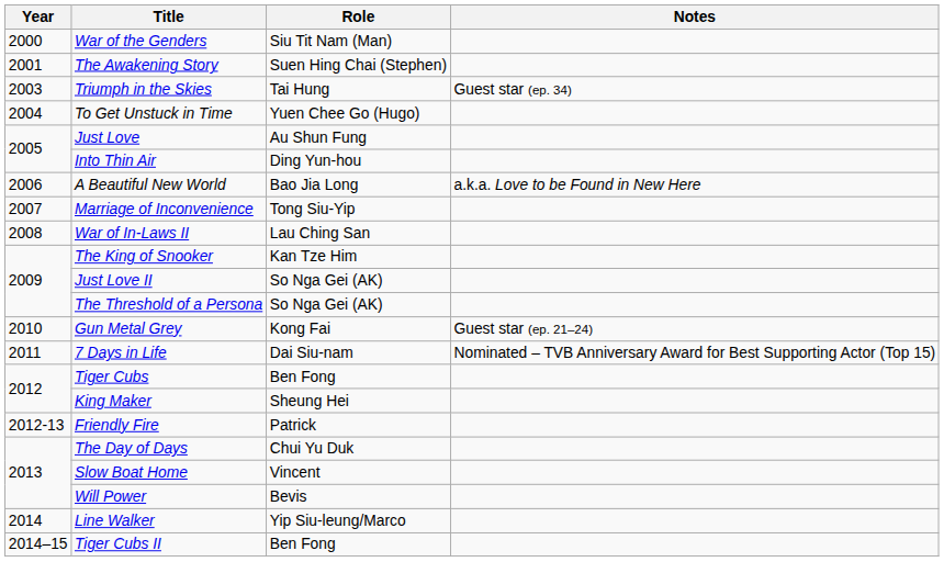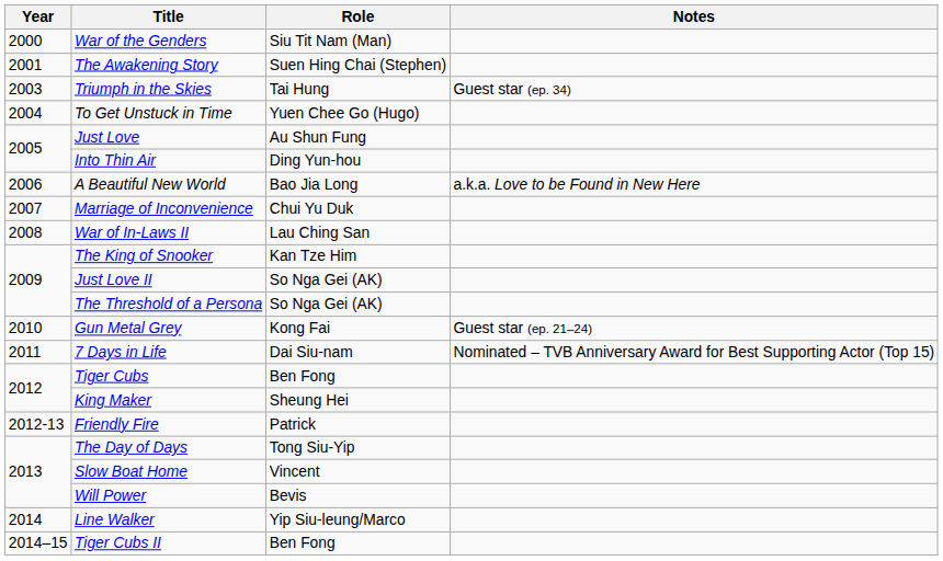Marriage of Inconvenience | Role: Tong Siu-Yip -> Chui Yu Duk
The Day of Days | Role: Chui Yu Duk -> Tong Siu-Yip
